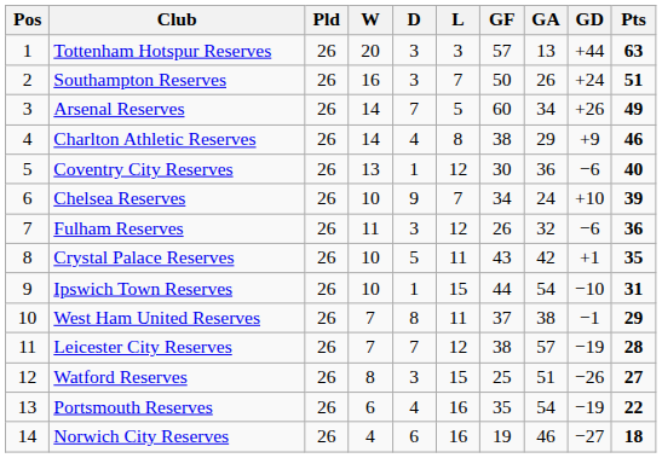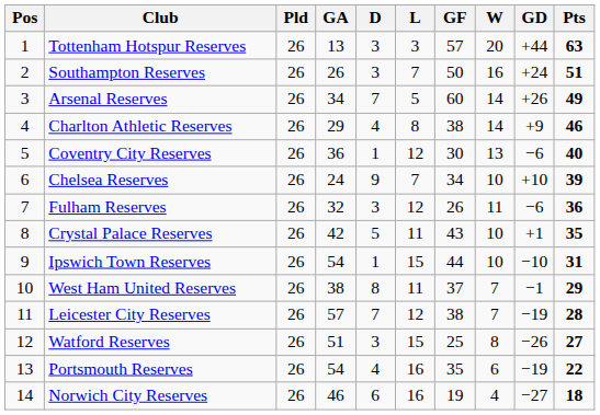columns swapped: W <-> GA
